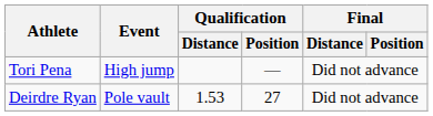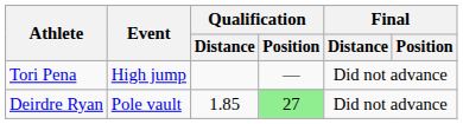Deirdre Ryan | Qualification / Distance: 1.53 -> 1.85
Deirdre Ryan | Qualification / Position: no background -> lightgreen background
